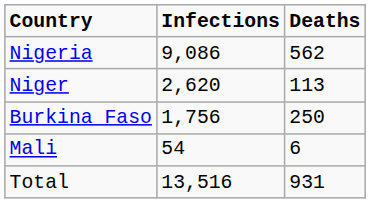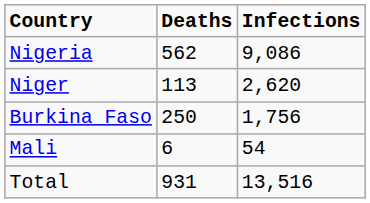columns swapped: Infections <-> Deaths
